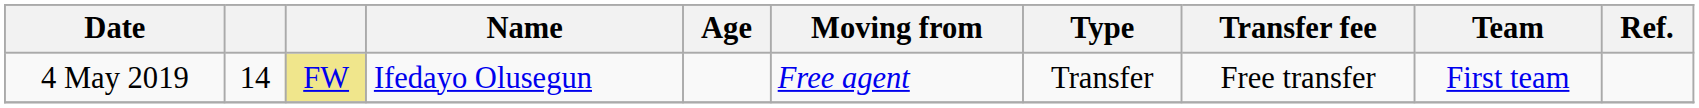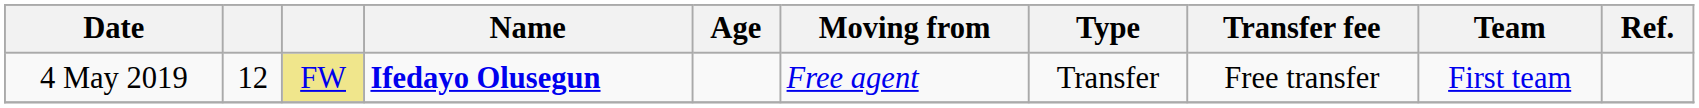4 May 2019 | column 2: 14 -> 12
4 May 2019 | Name: normal -> bold
